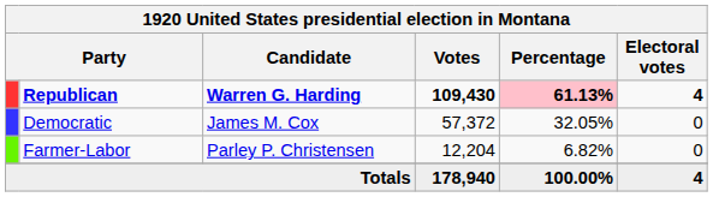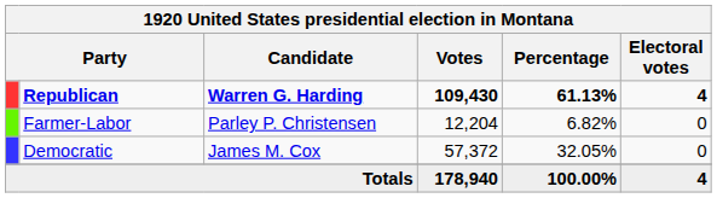Republican | Percentage: pink background -> no background
rows swapped: Democratic <-> Farmer-Labor
